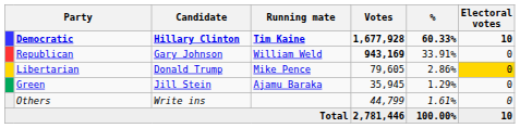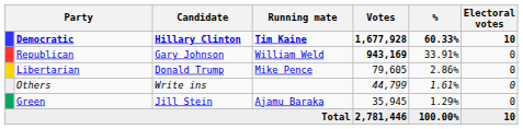Libertarian | Electoral votes: gold background -> no background
rows swapped: Green <-> Others
